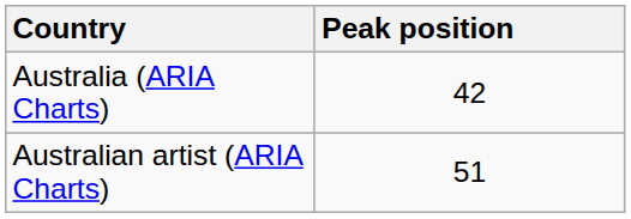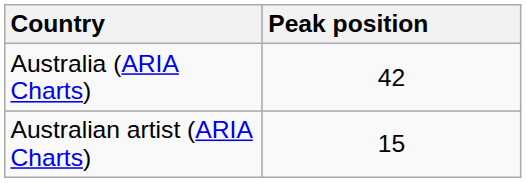Australian artist (ARIA Charts) | Peak position: 51 -> 15
